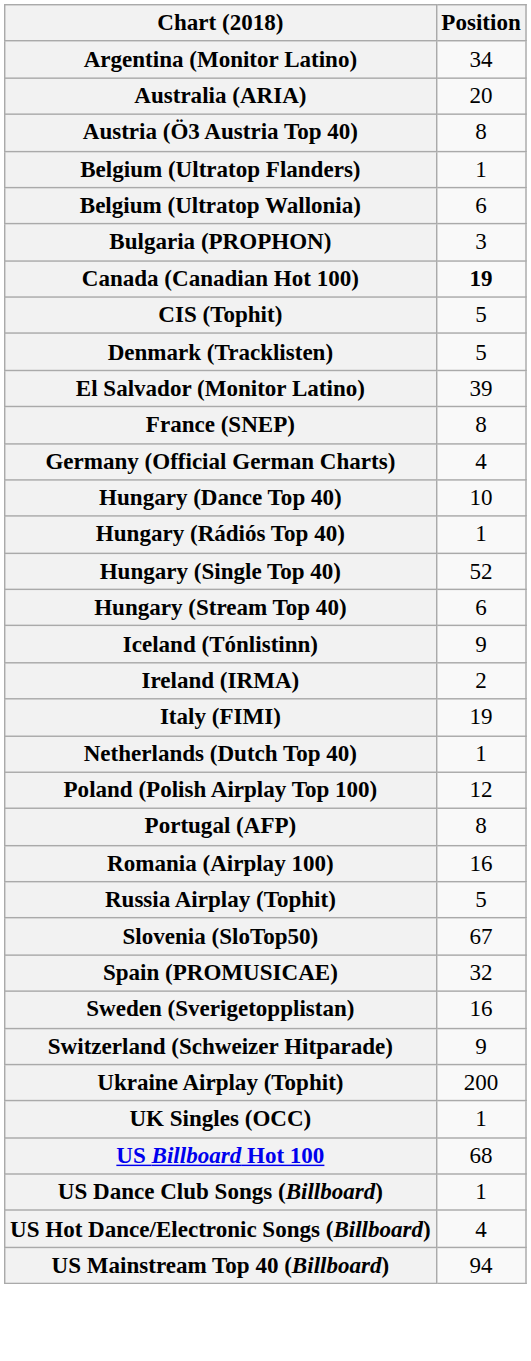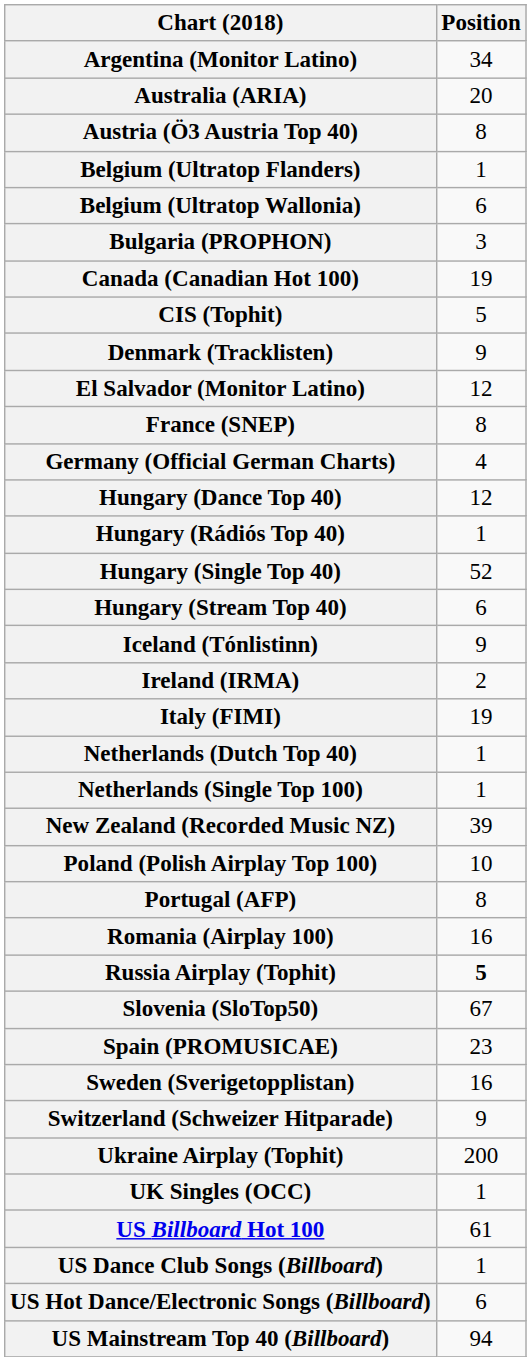Canada (Canadian Hot 100) | Position: bold -> normal
Denmark (Tracklisten) | Position: 5 -> 9
El Salvador (Monitor Latino) | Position: 39 -> 12
Hungary (Dance Top 40) | Position: 10 -> 12
+ row: Netherlands (Single Top 100) | 1
+ row: New Zealand (Recorded Music NZ) | 39
Poland (Polish Airplay Top 100) | Position: 12 -> 10
Russia Airplay (Tophit) | Position: normal -> bold
Spain (PROMUSICAE) | Position: 32 -> 23
US Billboard Hot 100 | Position: 68 -> 61
US Hot Dance/Electronic Songs (Billboard) | Position: 4 -> 6
